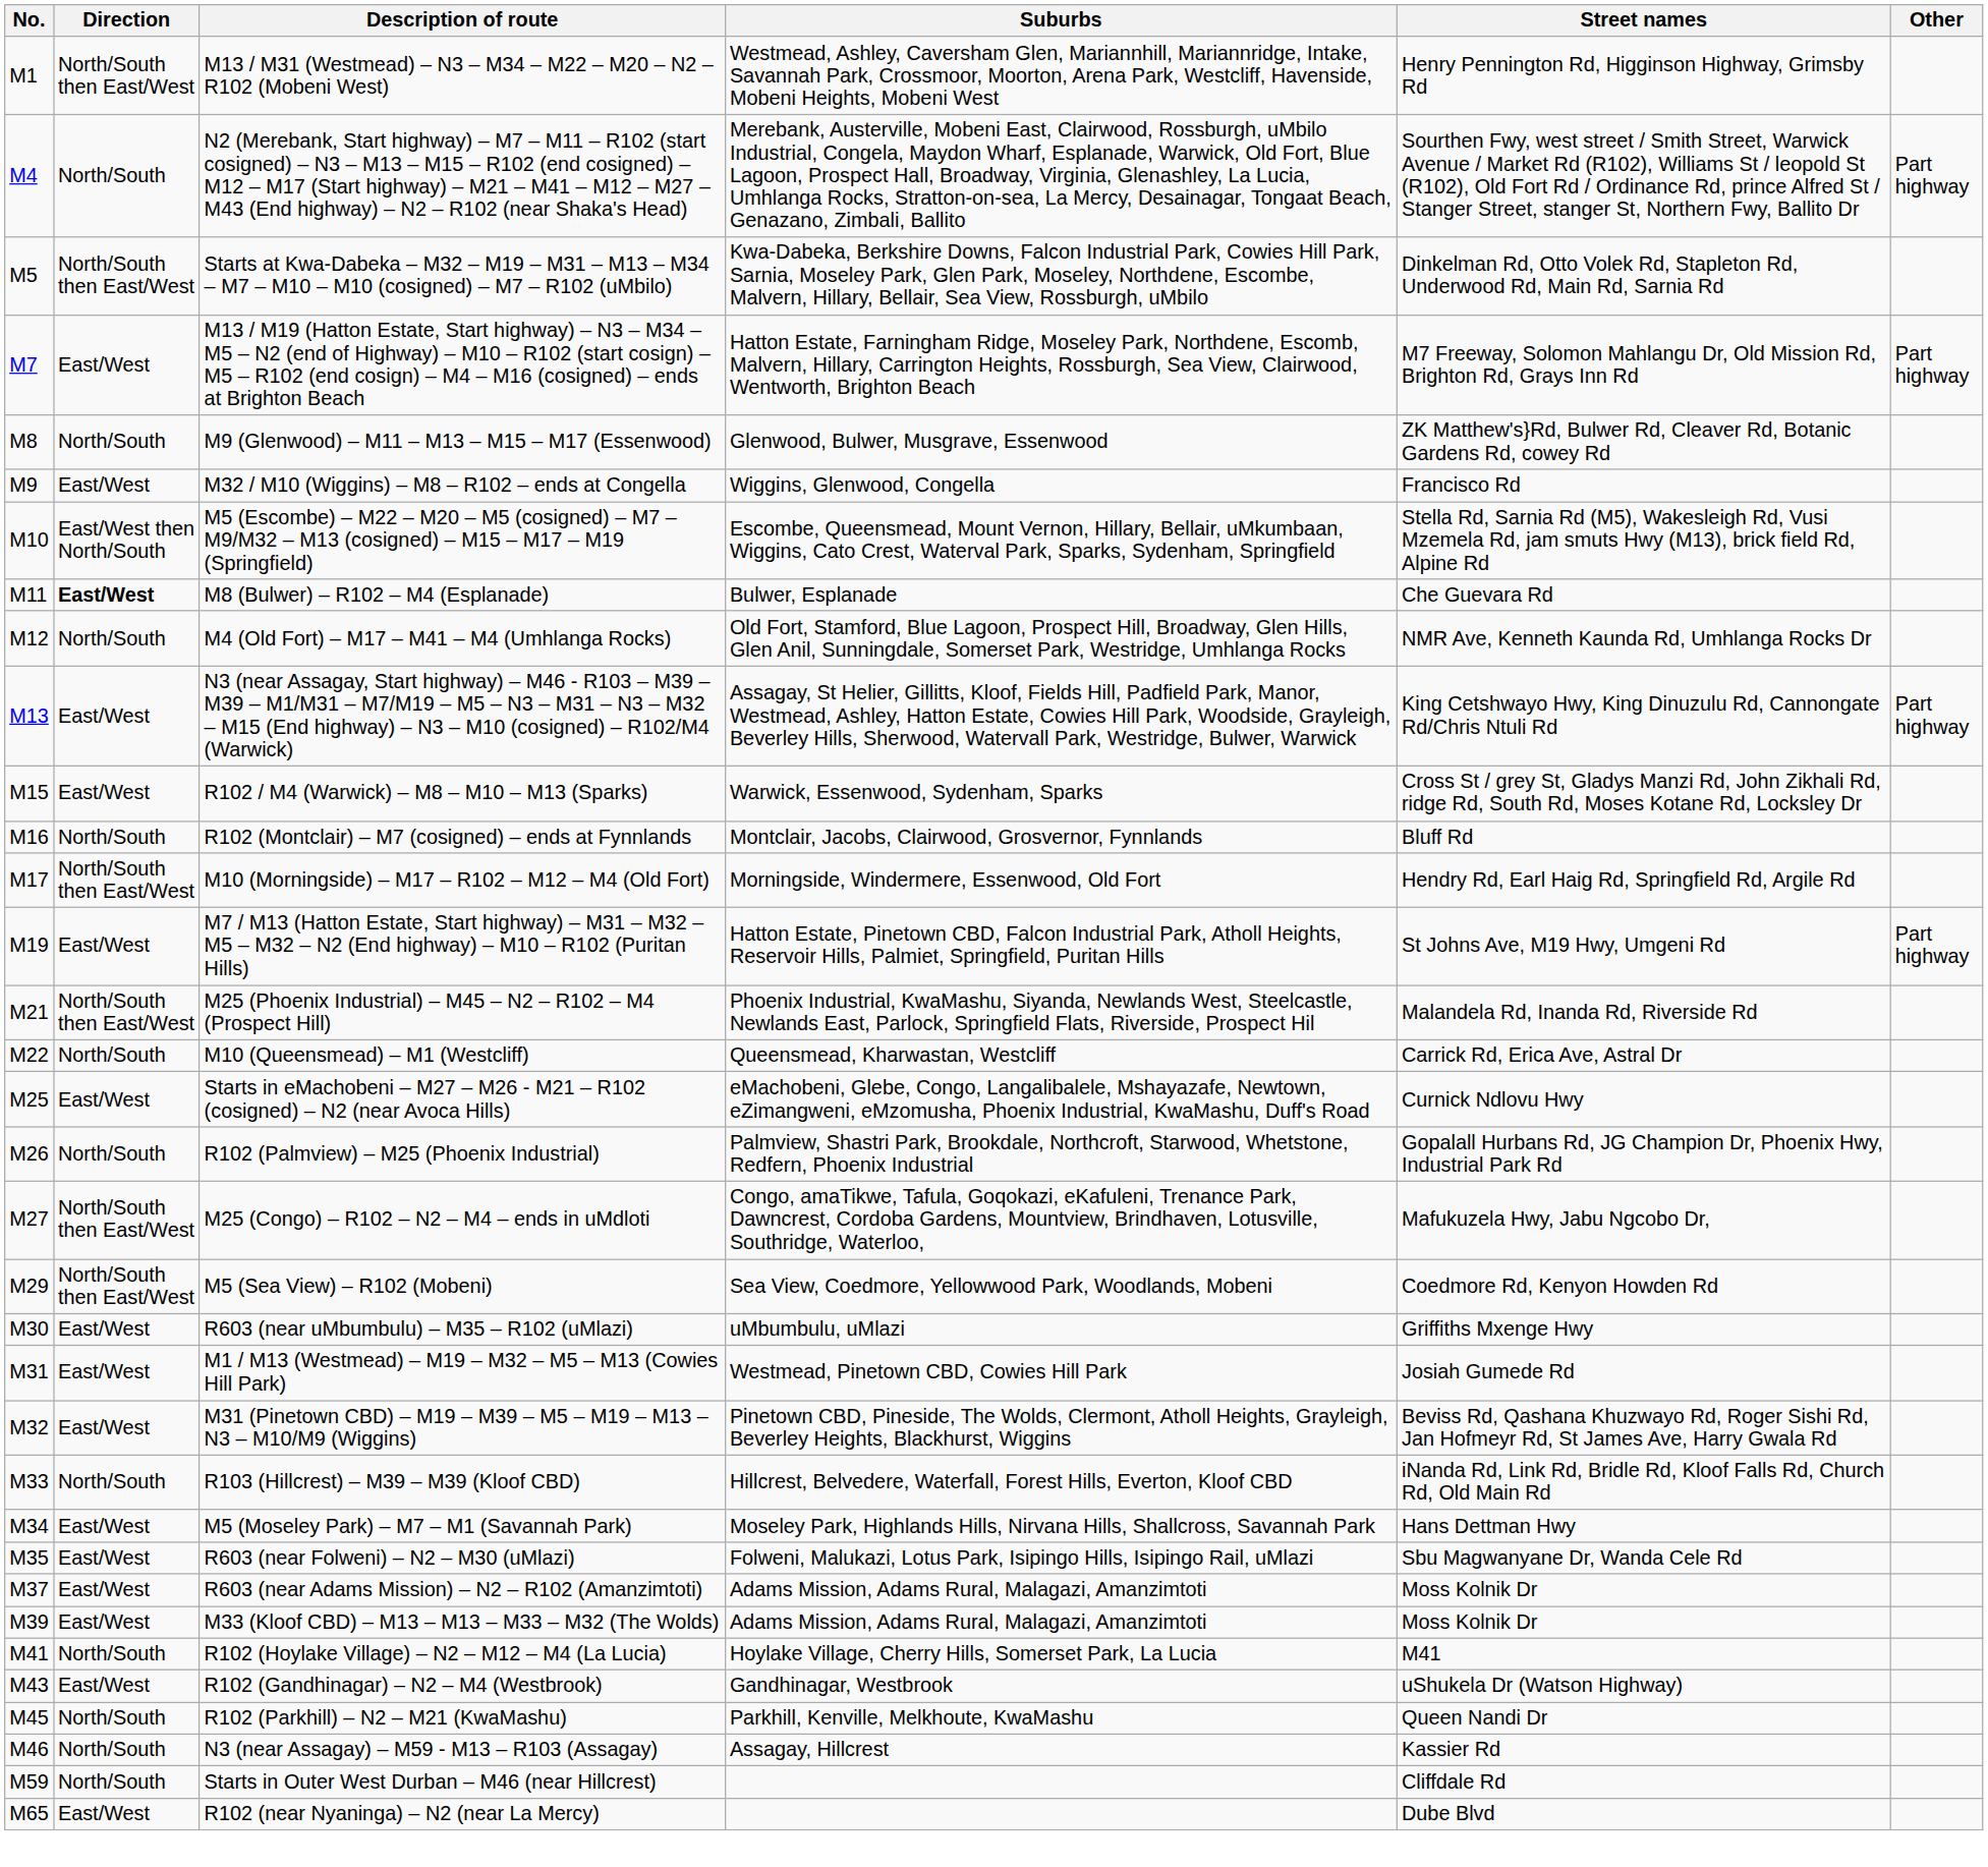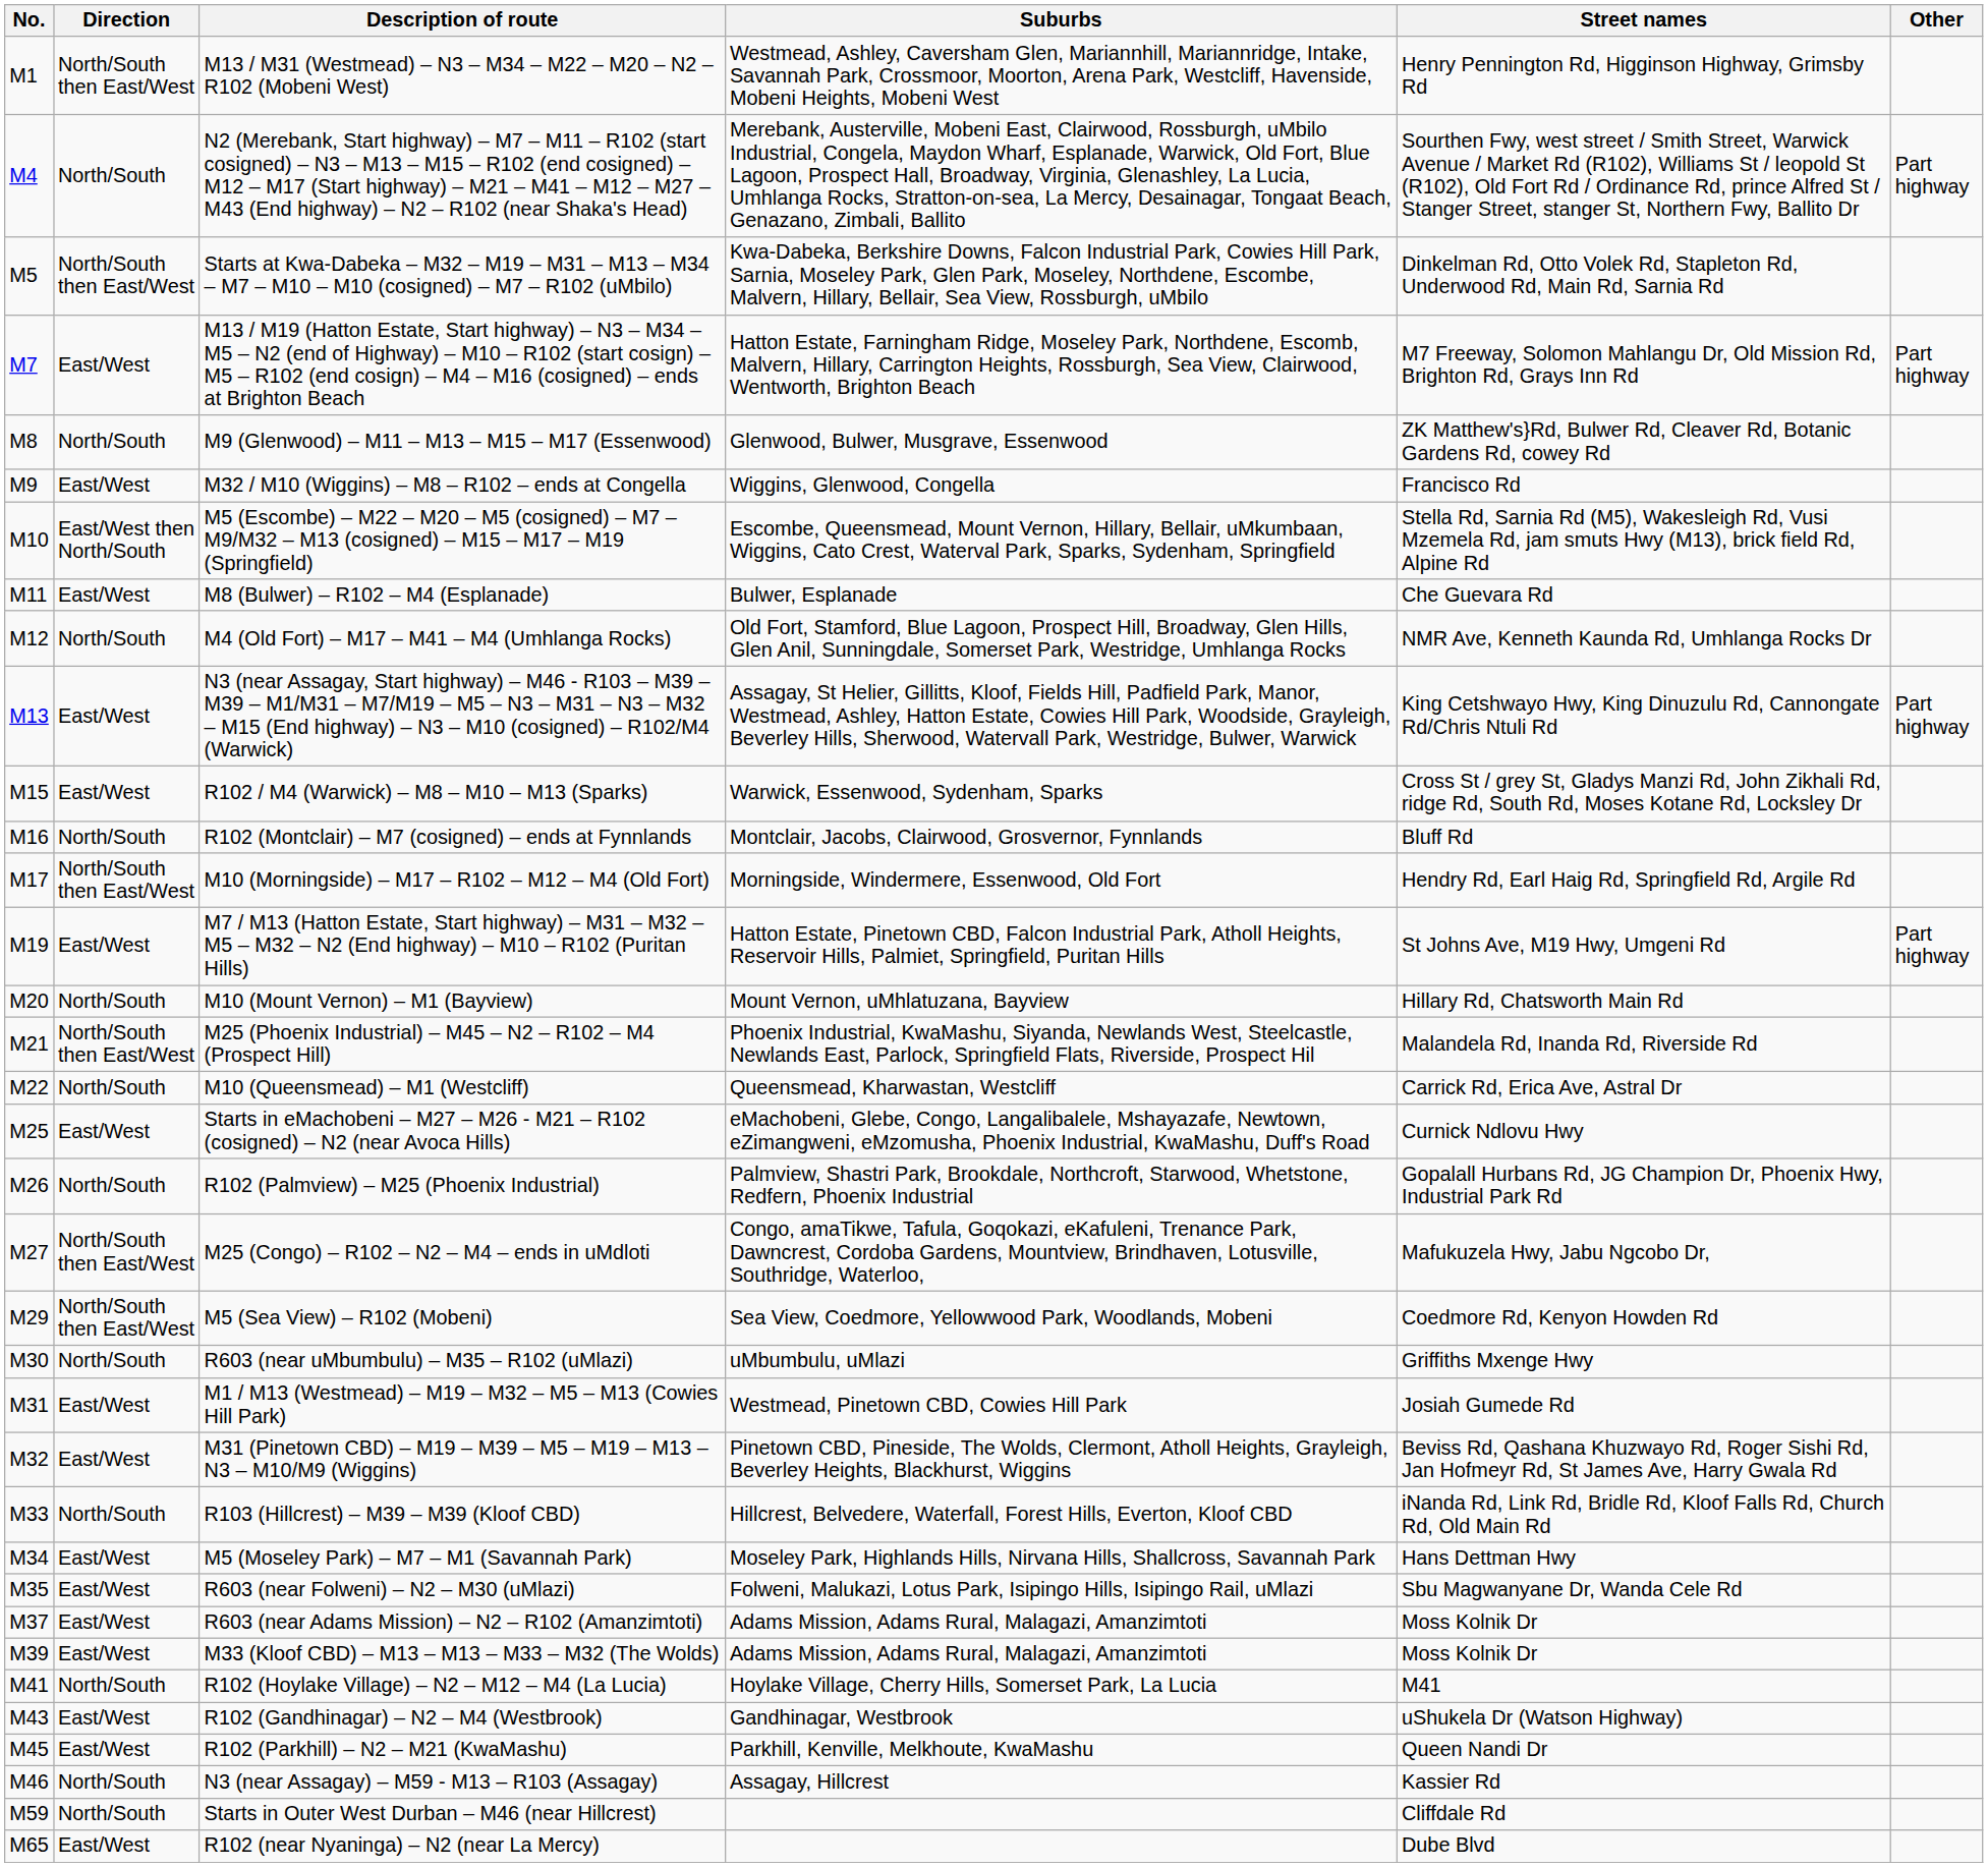M8 (Bulwer) – R102 – M4 (Esplanade) | Direction: bold -> normal
+ row: M20 | North/South | M10 (Mount Vernon) – M1 (Bayview) | Mount Vernon, uMhlatuzana, Bayview | Hillary Rd, Chatsworth Main Rd
R603 (near uMbumbulu) – M35 – R102 (uMlazi) | Direction: East/West -> North/South
R102 (Parkhill) – N2 – M21 (KwaMashu) | Direction: North/South -> East/West
